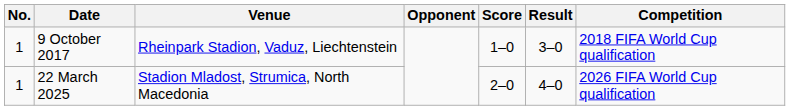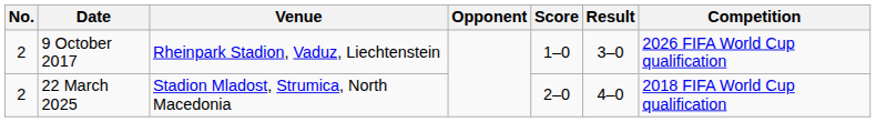9 October 2017 | No.: 1 -> 2
9 October 2017 | Competition: 2018 FIFA World Cup qualification -> 2026 FIFA World Cup qualification
22 March 2025 | No.: 1 -> 2
22 March 2025 | Competition: 2026 FIFA World Cup qualification -> 2018 FIFA World Cup qualification
